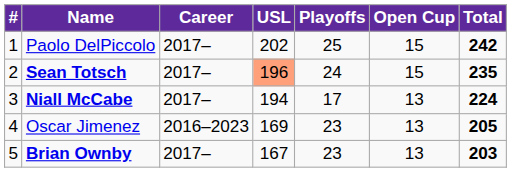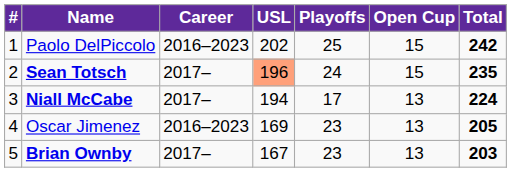Paolo DelPiccolo | Career: 2017– -> 2016–2023
